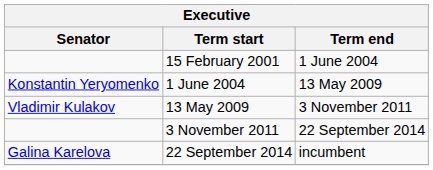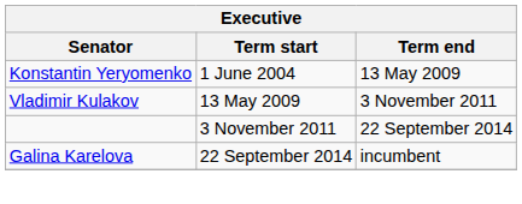- row: 15 February 2001 | 1 June 2004
